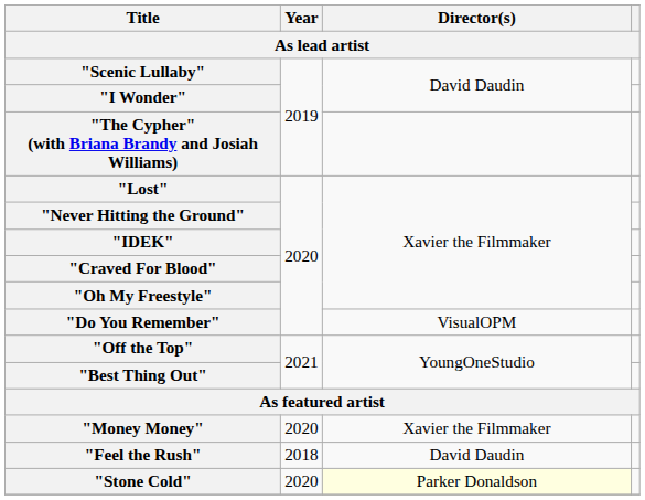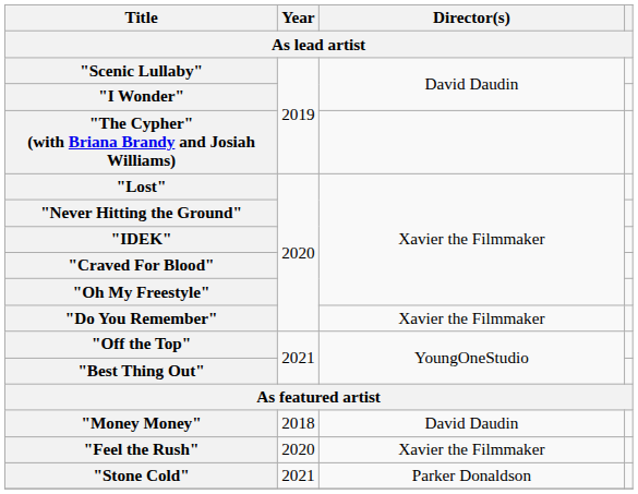"Do You Remember" | Director(s): VisualOPM -> Xavier the Filmmaker
"Money Money" | Year: 2020 -> 2018
"Money Money" | Director(s): Xavier the Filmmaker -> David Daudin
"Feel the Rush" | Year: 2018 -> 2020
"Feel the Rush" | Director(s): David Daudin -> Xavier the Filmmaker
"Stone Cold" | Year: 2020 -> 2021
"Stone Cold" | Director(s): lightyellow background -> no background
